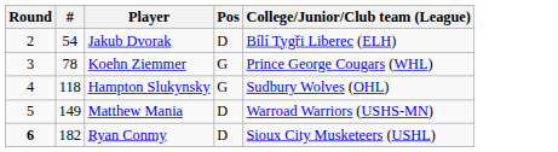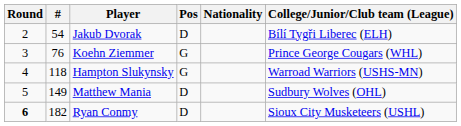+ column: Nationality
Koehn Ziemmer | #: 78 -> 76
Hampton Slukynsky | College/Junior/Club team (League): Sudbury Wolves (OHL) -> Warroad Warriors (USHS-MN)
Matthew Mania | College/Junior/Club team (League): Warroad Warriors (USHS-MN) -> Sudbury Wolves (OHL)
